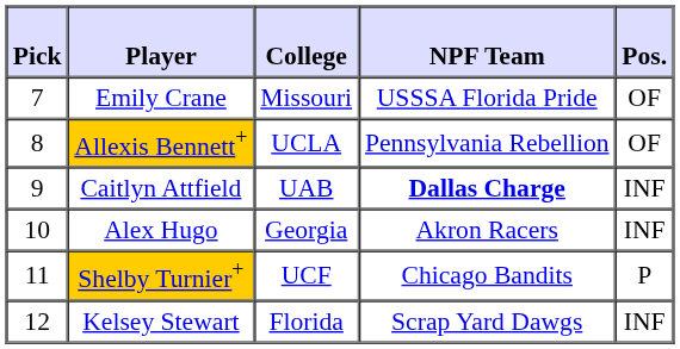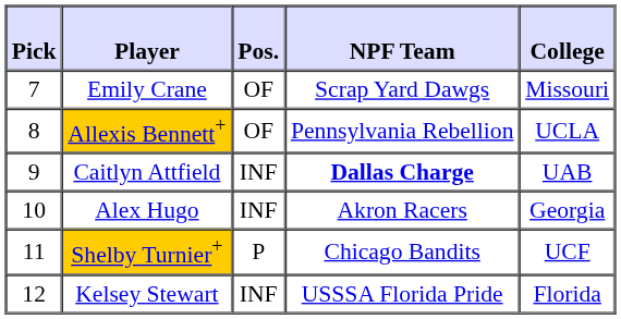columns swapped: Pos. <-> College
Emily Crane | NPF Team: USSSA Florida Pride -> Scrap Yard Dawgs
Kelsey Stewart | NPF Team: Scrap Yard Dawgs -> USSSA Florida Pride
